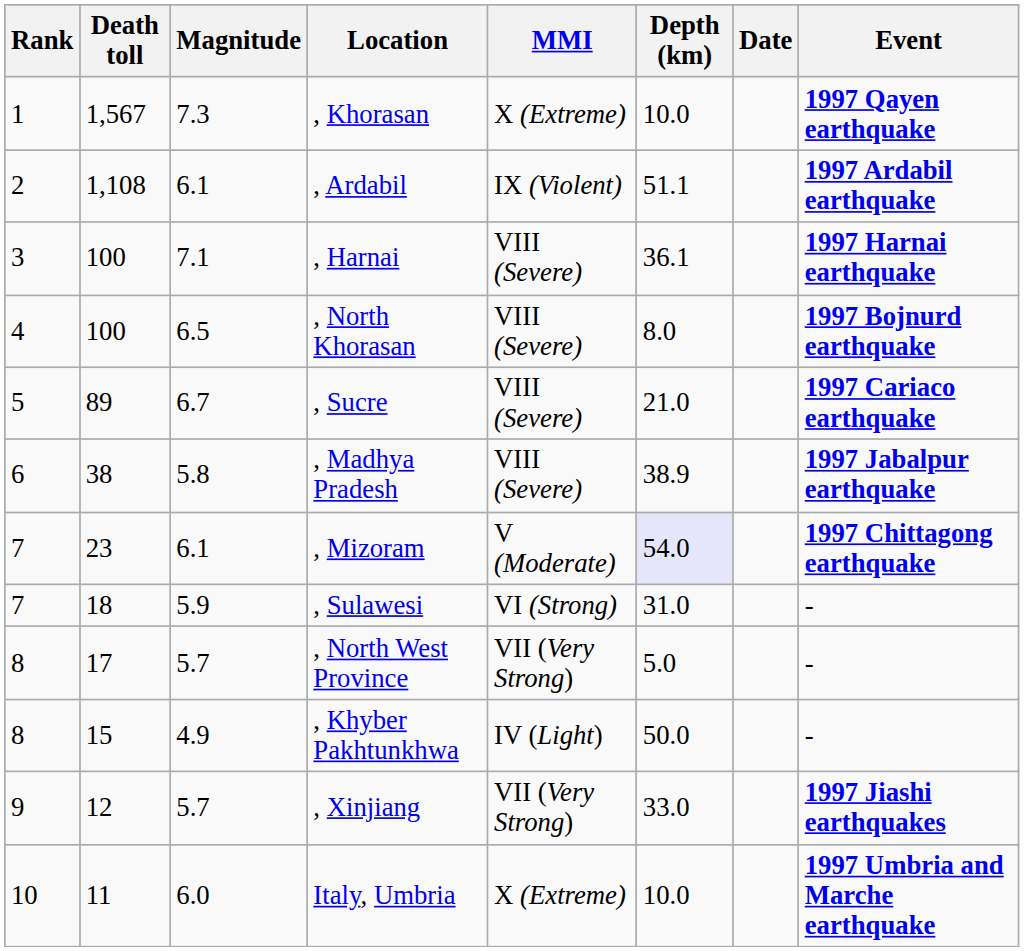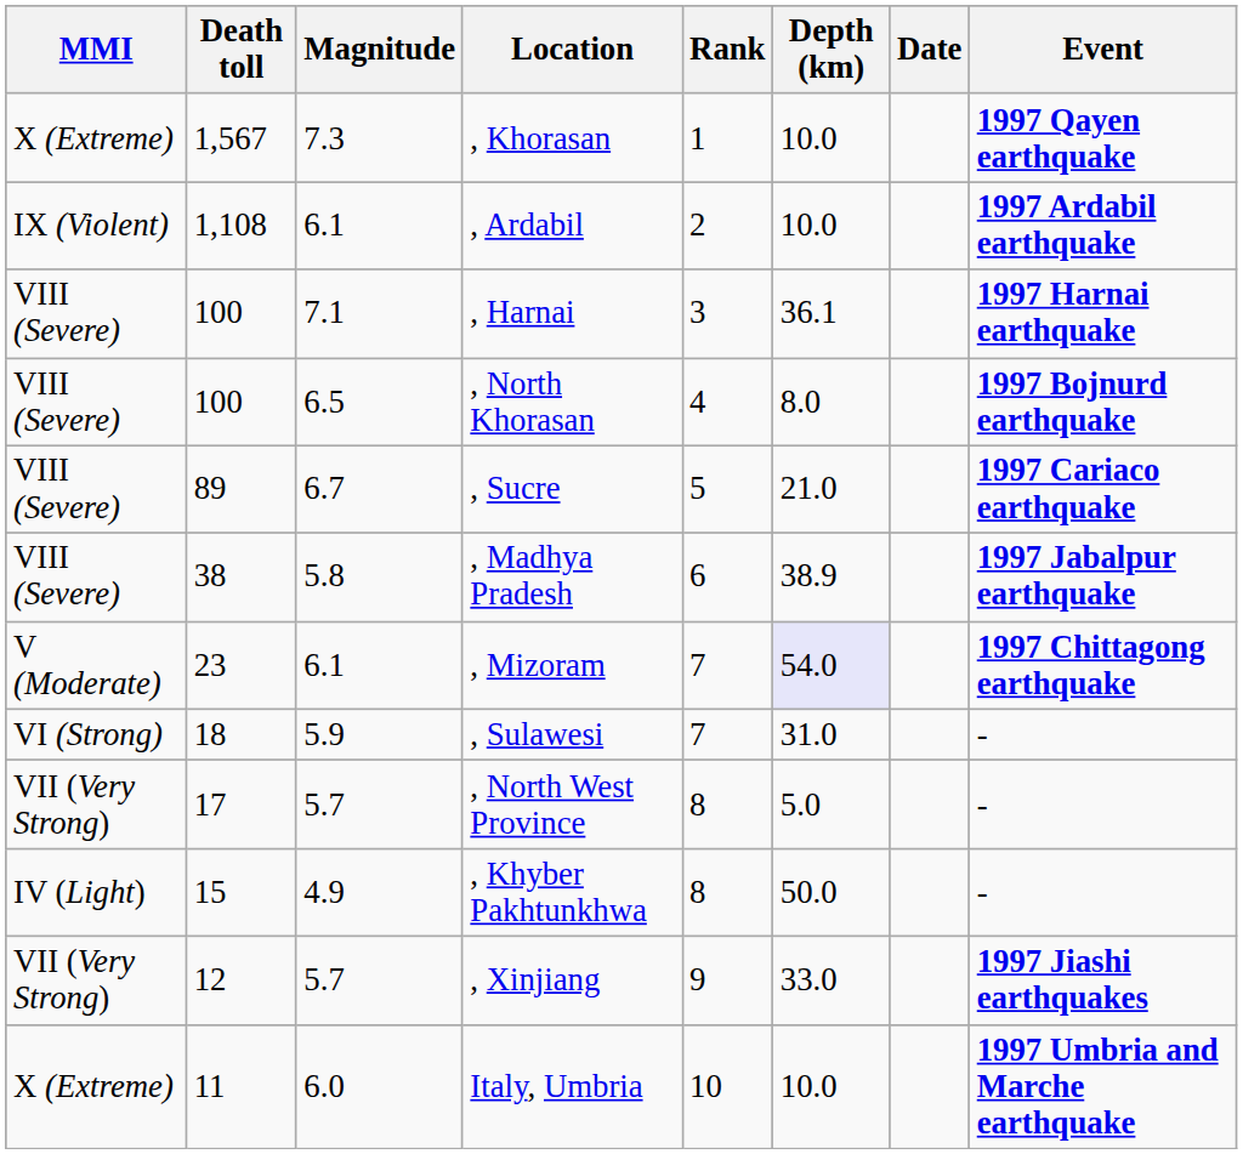columns swapped: Rank <-> MMI
, Ardabil | Depth (km): 51.1 -> 10.0
